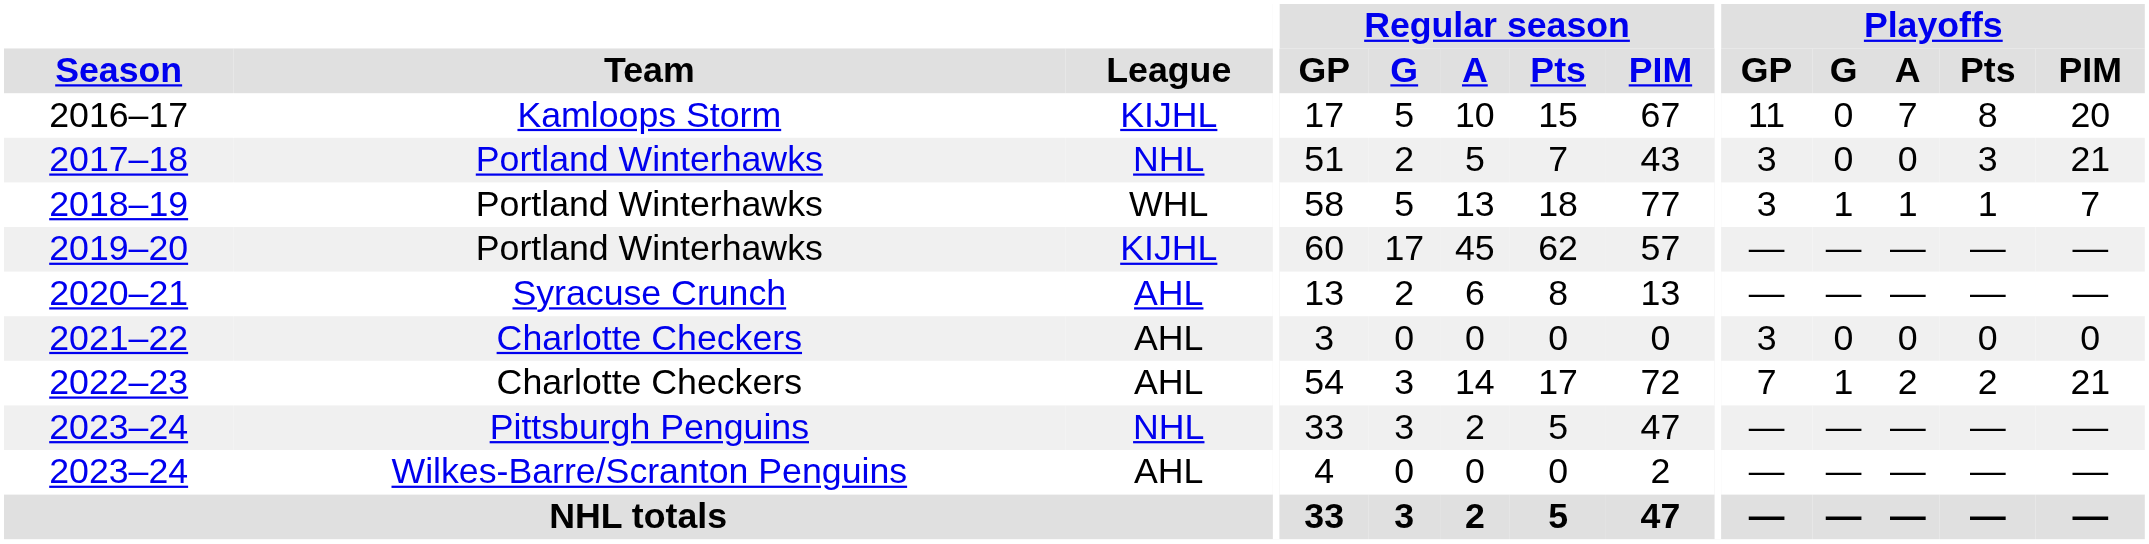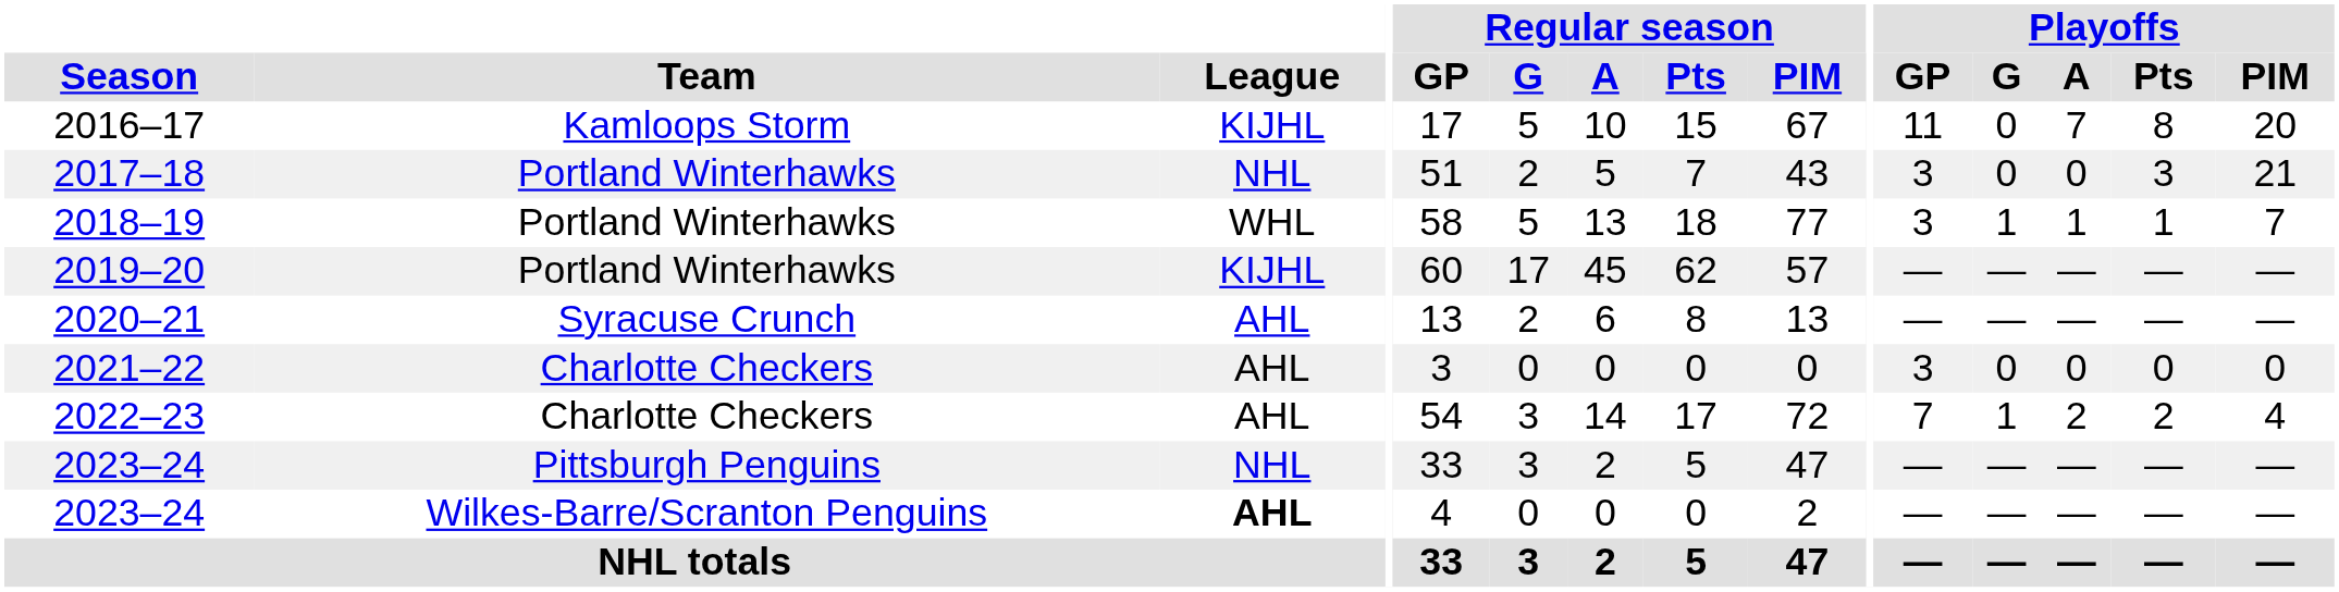2022–23 | Playoffs / PIM: 21 -> 4
2023–24 / Wilkes-Barre/Scranton Penguins | League: normal -> bold
